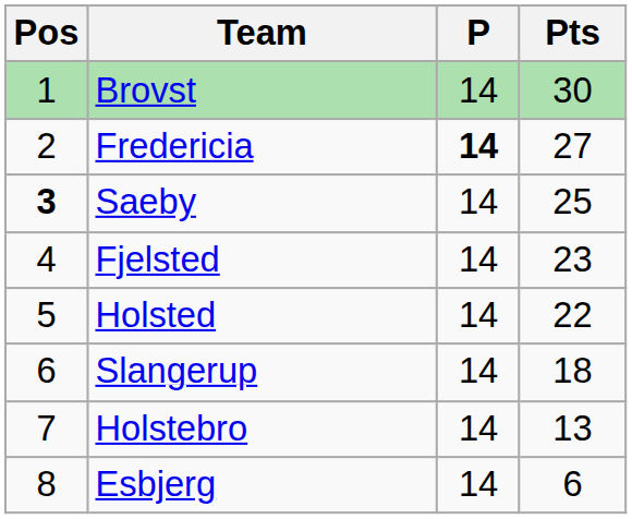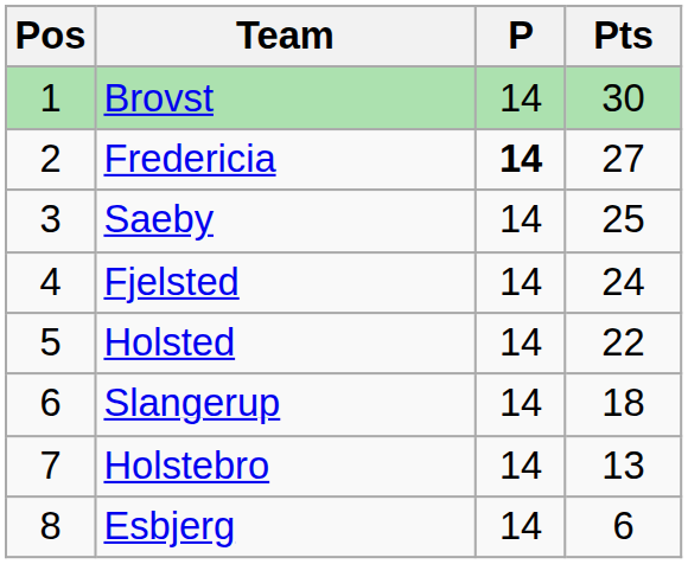Saeby | Pos: bold -> normal
Fjelsted | Pts: 23 -> 24
